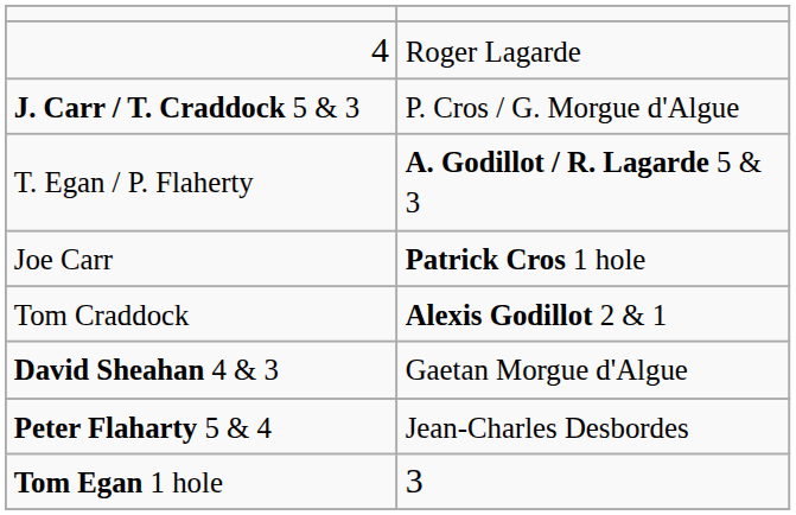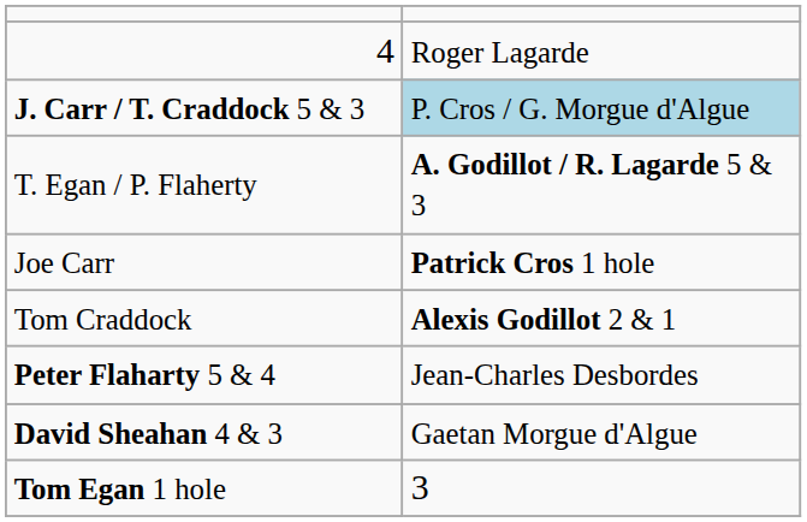J. Carr / T. Craddock 5 & 3 | column 2: no background -> lightblue background
rows swapped: David Sheahan 4 & 3 <-> Peter Flaharty 5 & 4
